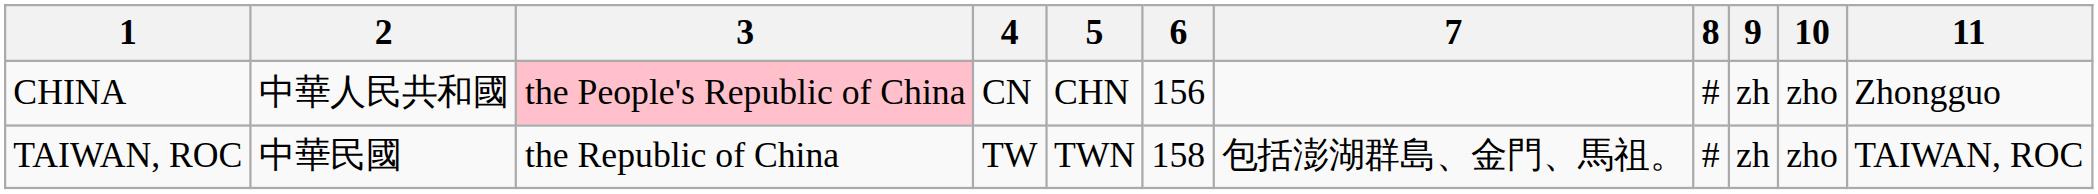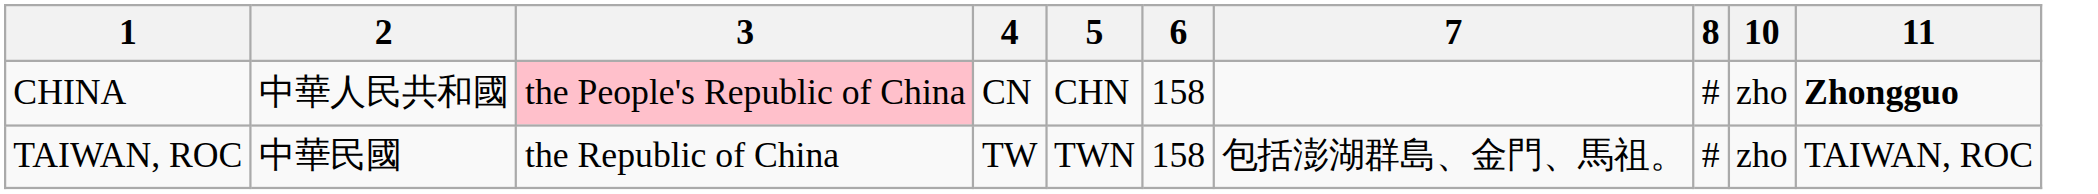- column: 9 | zh | zh
CHINA | 6: 156 -> 158
CHINA | 11: normal -> bold
